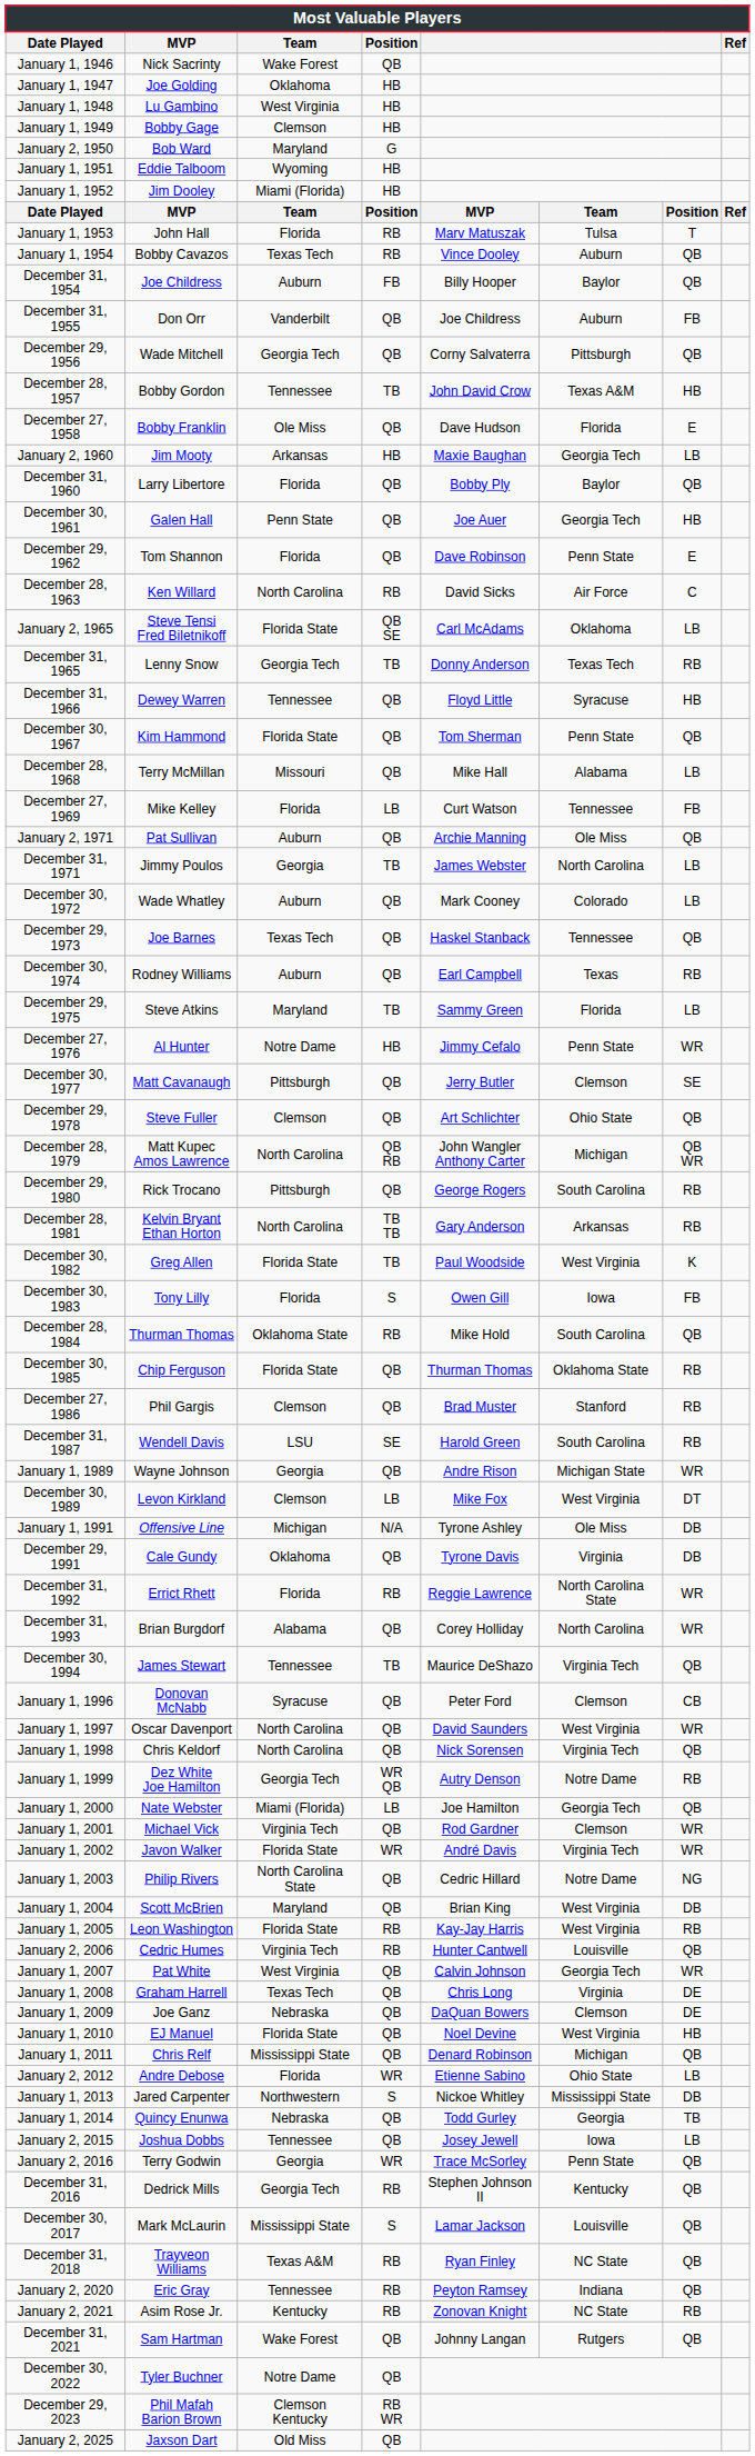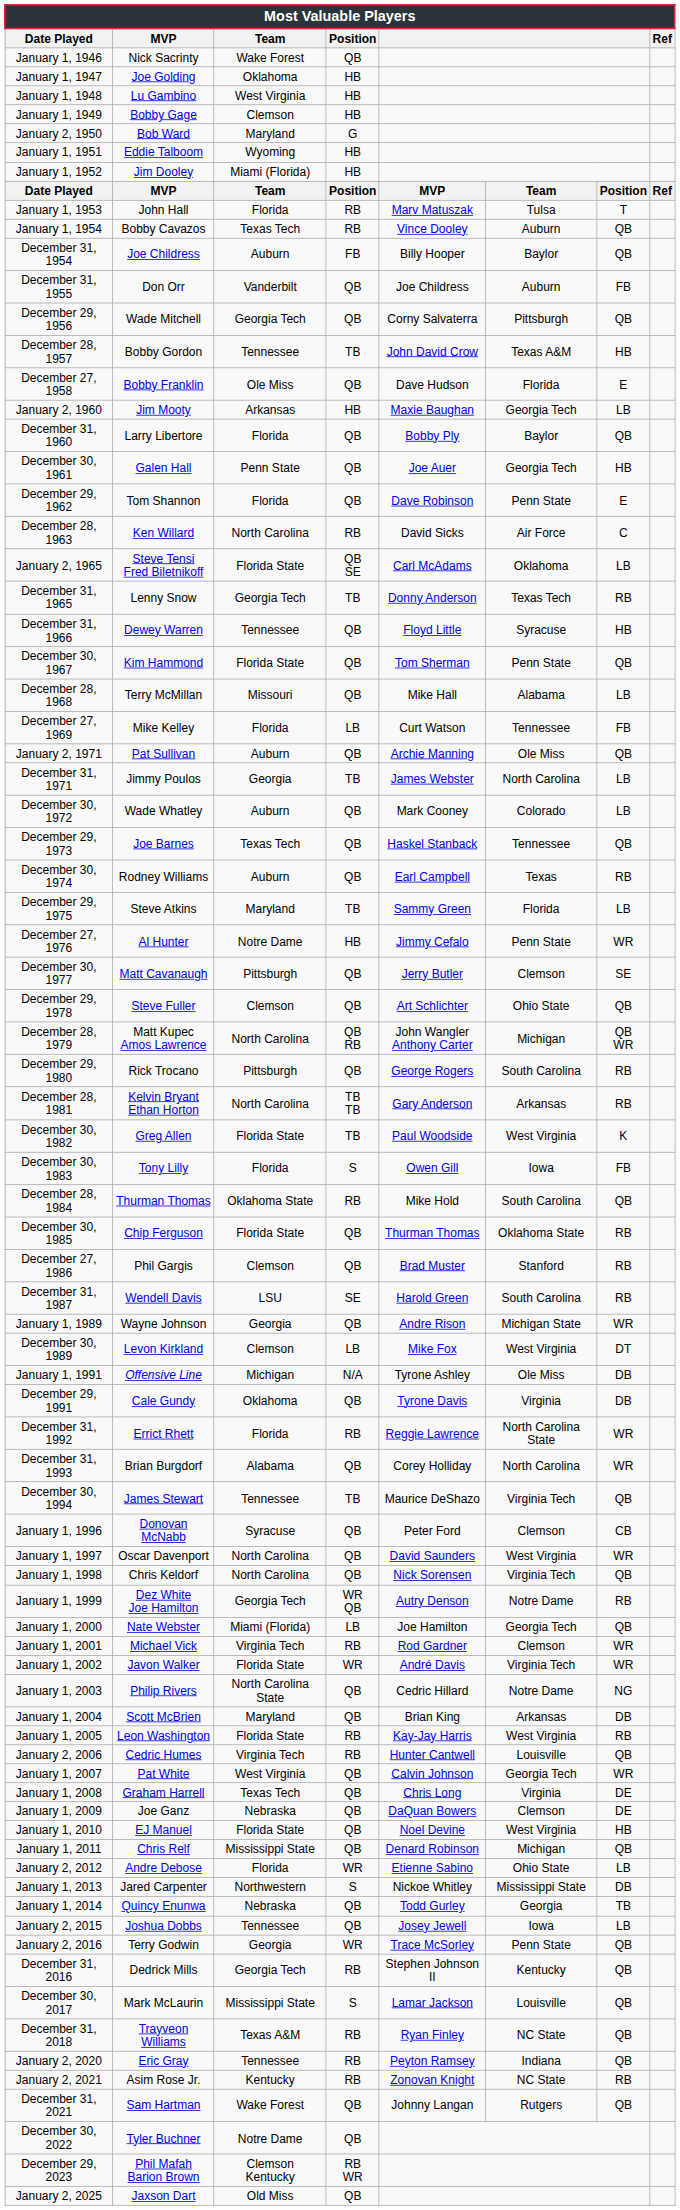January 1, 2001 | Position: QB -> RB
January 1, 2004 | column 6: West Virginia -> Arkansas
